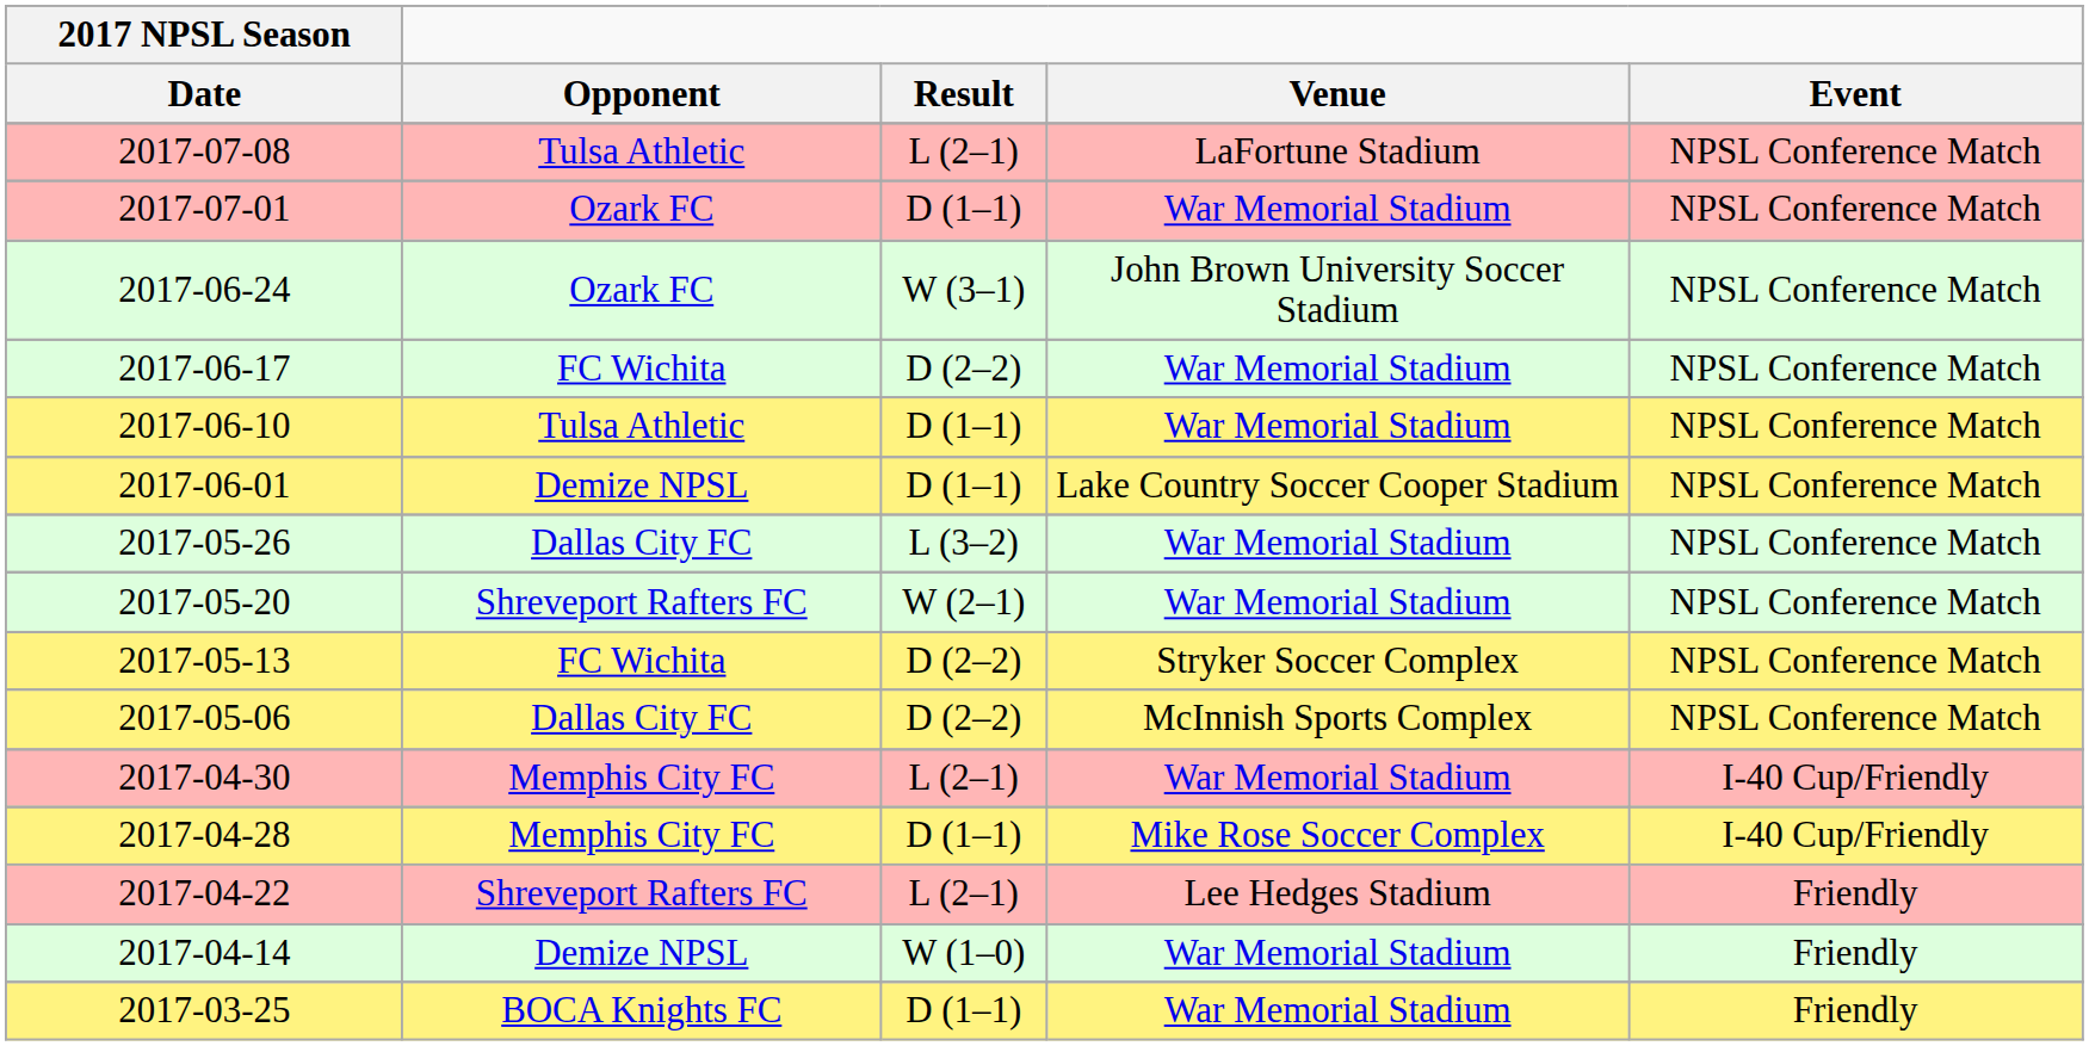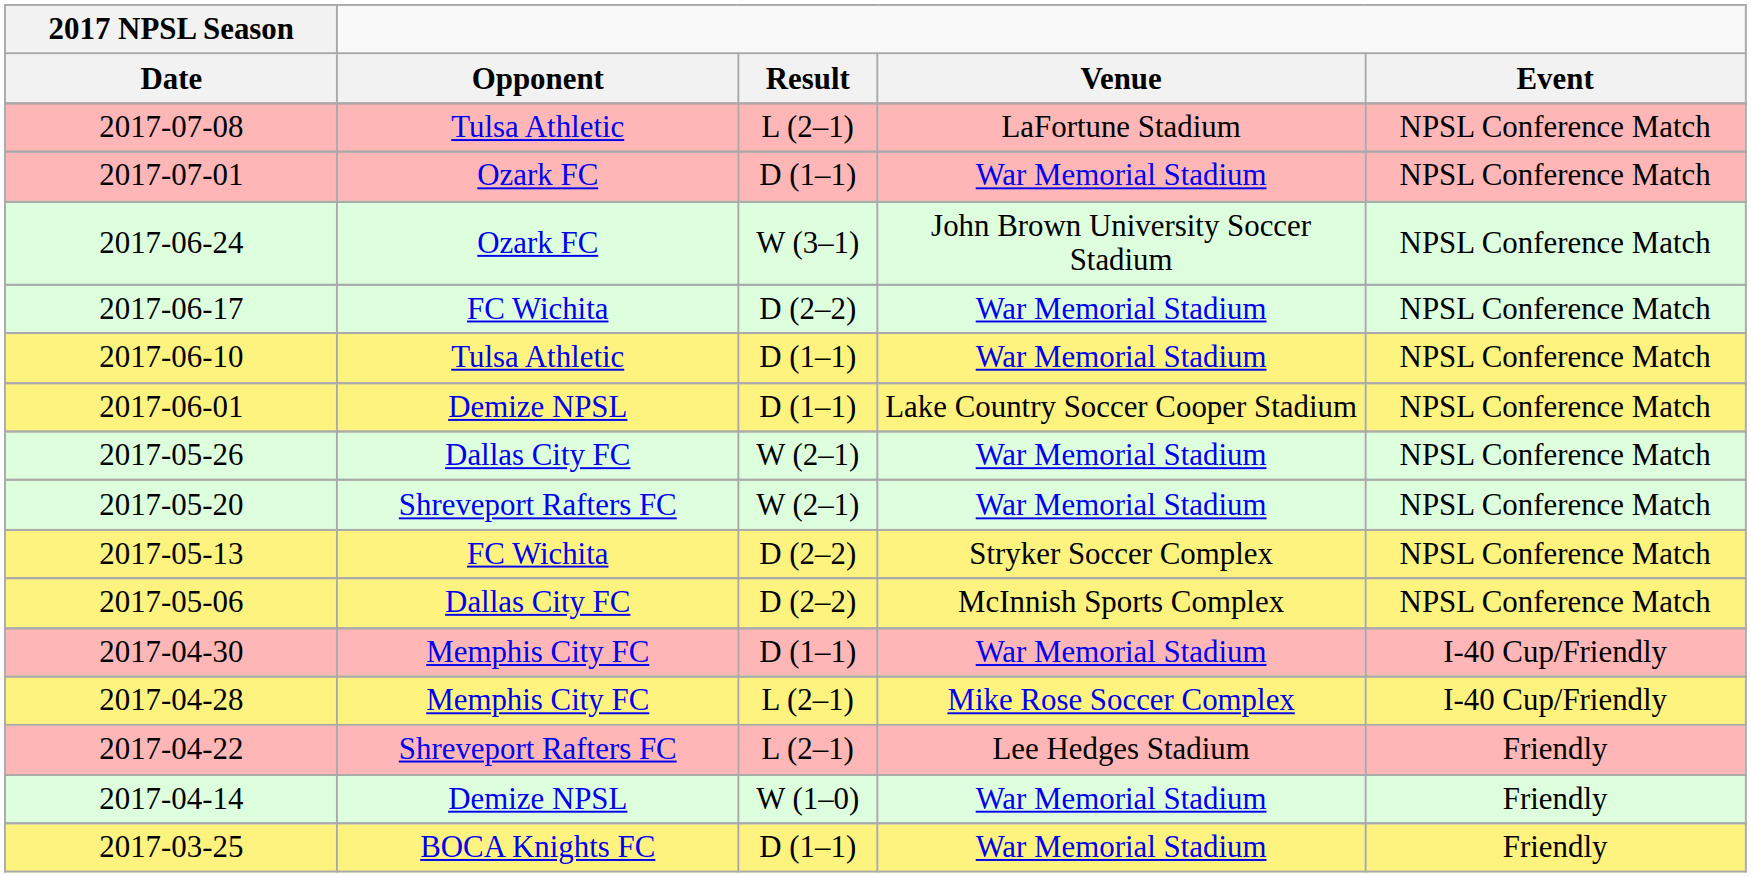2017-05-26 | Result: L (3–2) -> W (2–1)
2017-04-30 | Result: L (2–1) -> D (1–1)
2017-04-28 | Result: D (1–1) -> L (2–1)
